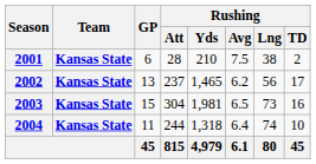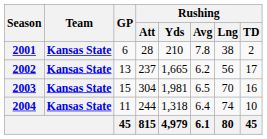2001 | Rushing / Avg: 7.5 -> 7.8
2002 | Rushing / Yds: 1,465 -> 1,665
2003 | Rushing / Lng: 73 -> 70
